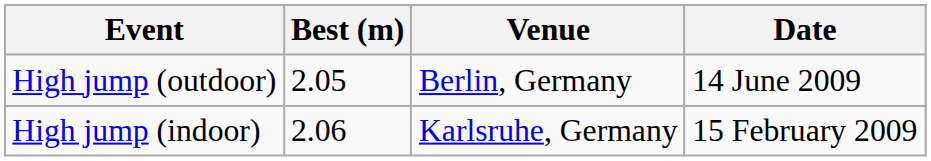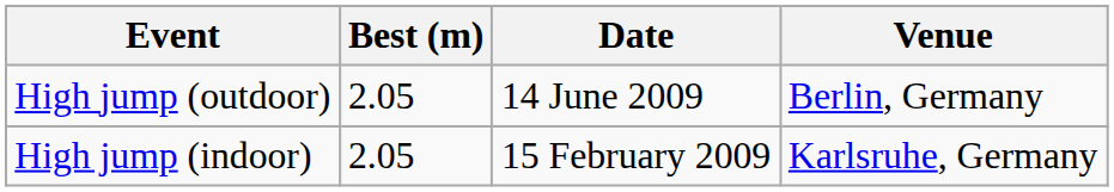columns swapped: Venue <-> Date
High jump (indoor) | Best (m): 2.06 -> 2.05
